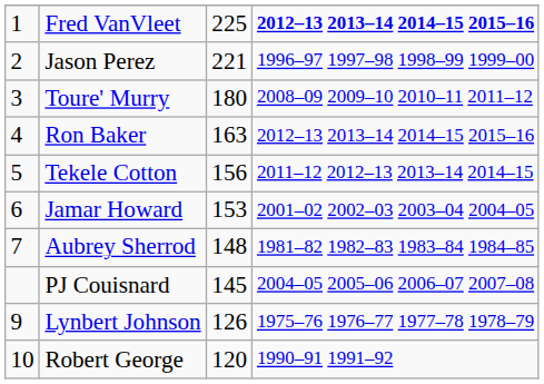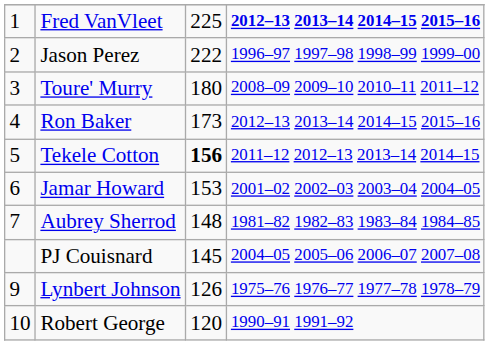Jason Perez | column 3: 221 -> 222
Ron Baker | column 3: 163 -> 173
Tekele Cotton | column 3: normal -> bold
